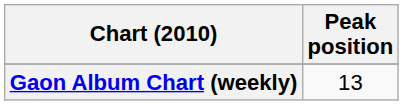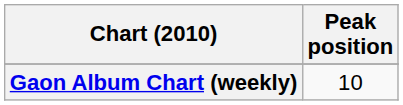Gaon Album Chart (weekly) | Peak position: 13 -> 10
